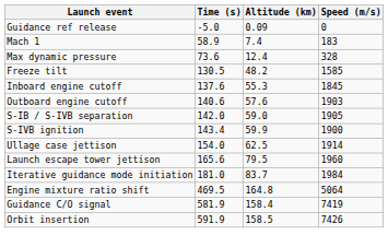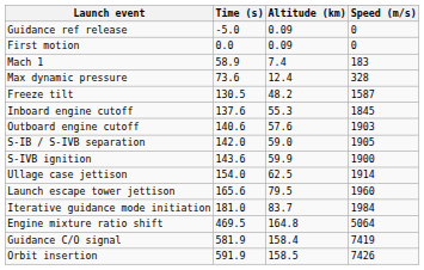+ row: First motion | 0.0 | 0.09 | 0
Freeze tilt | Speed (m/s): 1585 -> 1587
S-IVB ignition | Time (s): 143.4 -> 143.6
